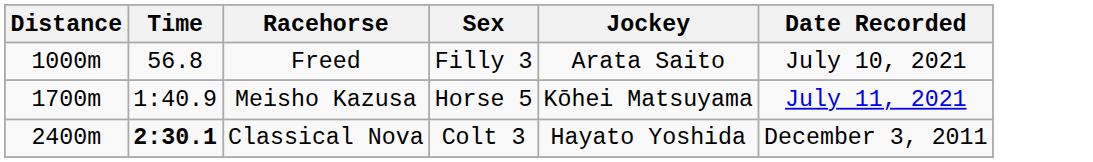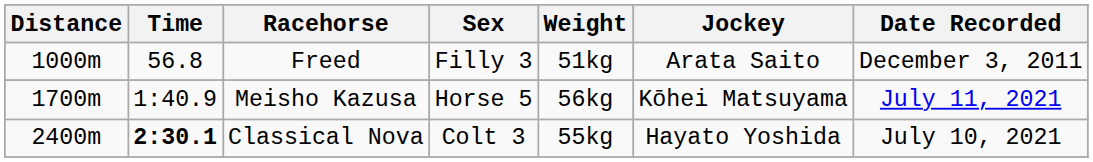+ column: Weight | 51kg | 56kg | 55kg
Freed | Date Recorded: July 10, 2021 -> December 3, 2011
Classical Nova | Date Recorded: December 3, 2011 -> July 10, 2021
